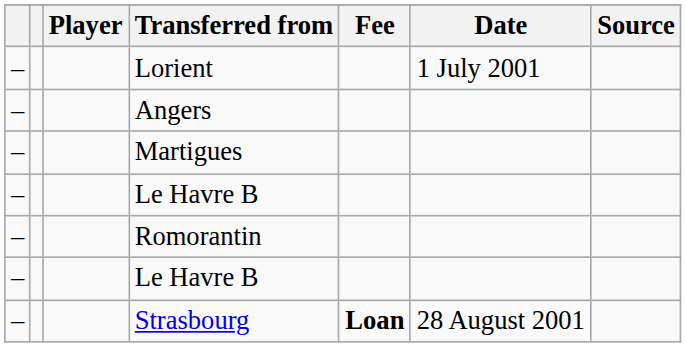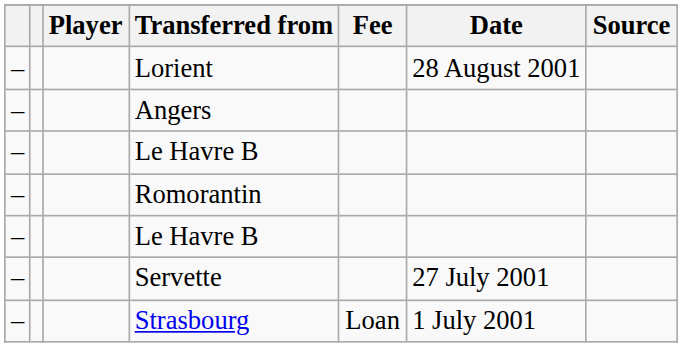Lorient | Date: 1 July 2001 -> 28 August 2001
- row: – | Martigues
+ row: – | Servette | 27 July 2001
Strasbourg | Fee: bold -> normal
Strasbourg | Date: 28 August 2001 -> 1 July 2001
